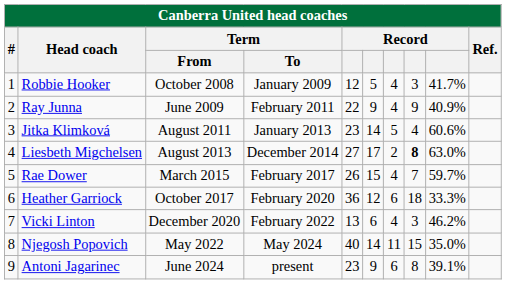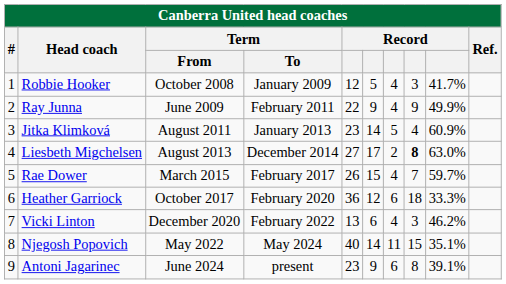Ray Junna | column 9: 40.9% -> 49.9%
Jitka Klimková | column 9: 60.6% -> 60.9%
Njegosh Popovich | column 9: 35.0% -> 35.1%
